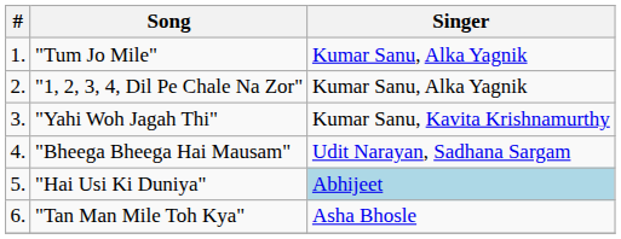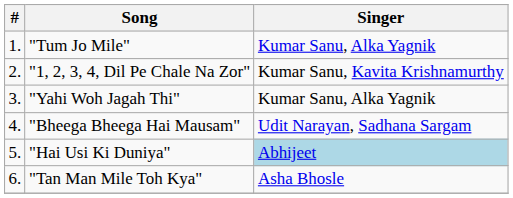"1, 2, 3, 4, Dil Pe Chale Na Zor" | Singer: Kumar Sanu, Alka Yagnik -> Kumar Sanu, Kavita Krishnamurthy
"Yahi Woh Jagah Thi" | Singer: Kumar Sanu, Kavita Krishnamurthy -> Kumar Sanu, Alka Yagnik
